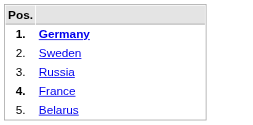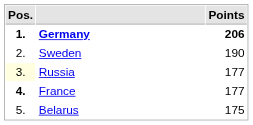+ column: Points | 206 | 190 | 177 | 177 | 175
Russia | Pos.: no background -> lightyellow background
